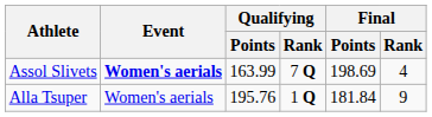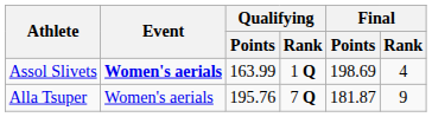Assol Slivets | Qualifying / Rank: 7 Q -> 1 Q
Alla Tsuper | Qualifying / Rank: 1 Q -> 7 Q
Alla Tsuper | Final / Points: 181.84 -> 181.87
